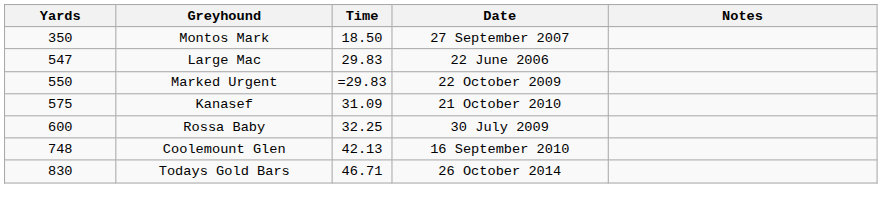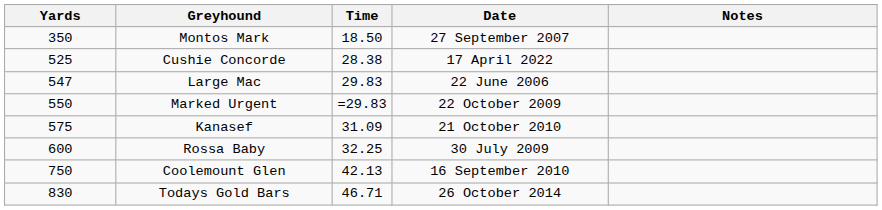+ row: 525 | Cushie Concorde | 28.38 | 17 April 2022
Coolemount Glen | Yards: 748 -> 750
